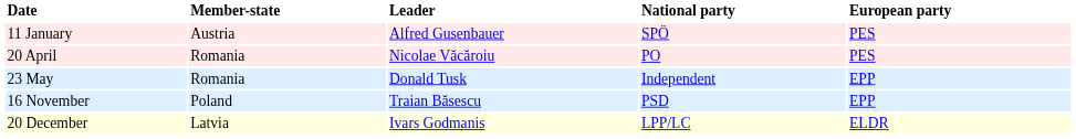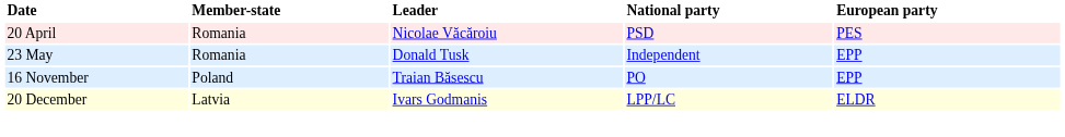- row: 11 January | Austria | Alfred Gusenbauer | SPÖ | PES
20 April | National party: PO -> PSD
16 November | National party: PSD -> PO
